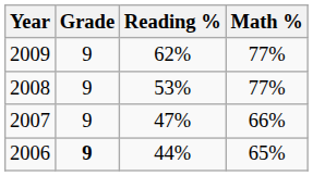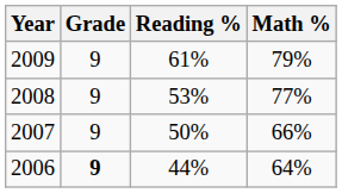2009 | Reading %: 62% -> 61%
2009 | Math %: 77% -> 79%
2007 | Reading %: 47% -> 50%
2006 | Math %: 65% -> 64%
